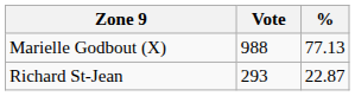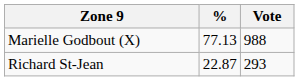columns swapped: Vote <-> %
